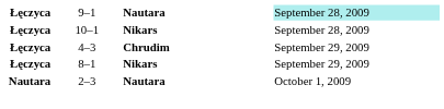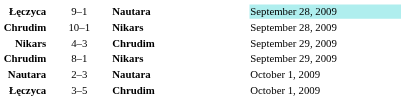10–1 | column 1: Łęczyca -> Chrudim
4–3 | column 1: Łęczyca -> Nikars
8–1 | column 1: Łęczyca -> Chrudim
+ row: Łęczyca | 3–5 | Chrudim | October 1, 2009
